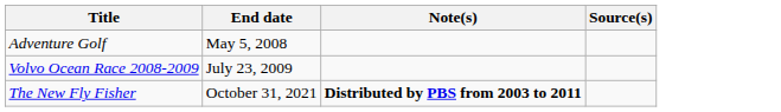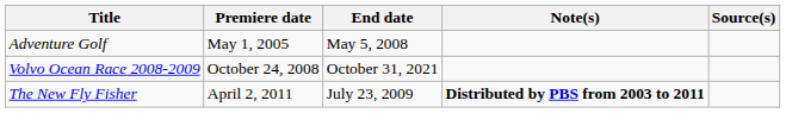+ column: Premiere date | May 1, 2005 | October 24, 2008 | April 2, 2011
Volvo Ocean Race 2008-2009 | End date: July 23, 2009 -> October 31, 2021
The New Fly Fisher | End date: October 31, 2021 -> July 23, 2009
